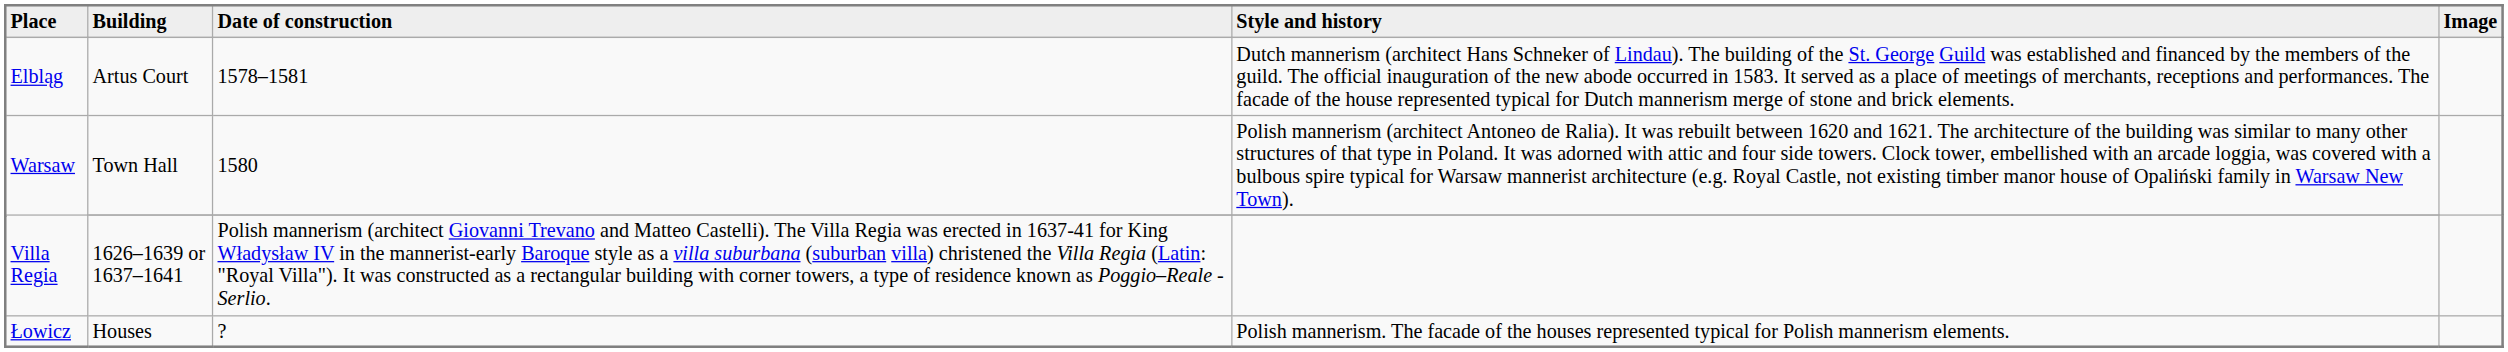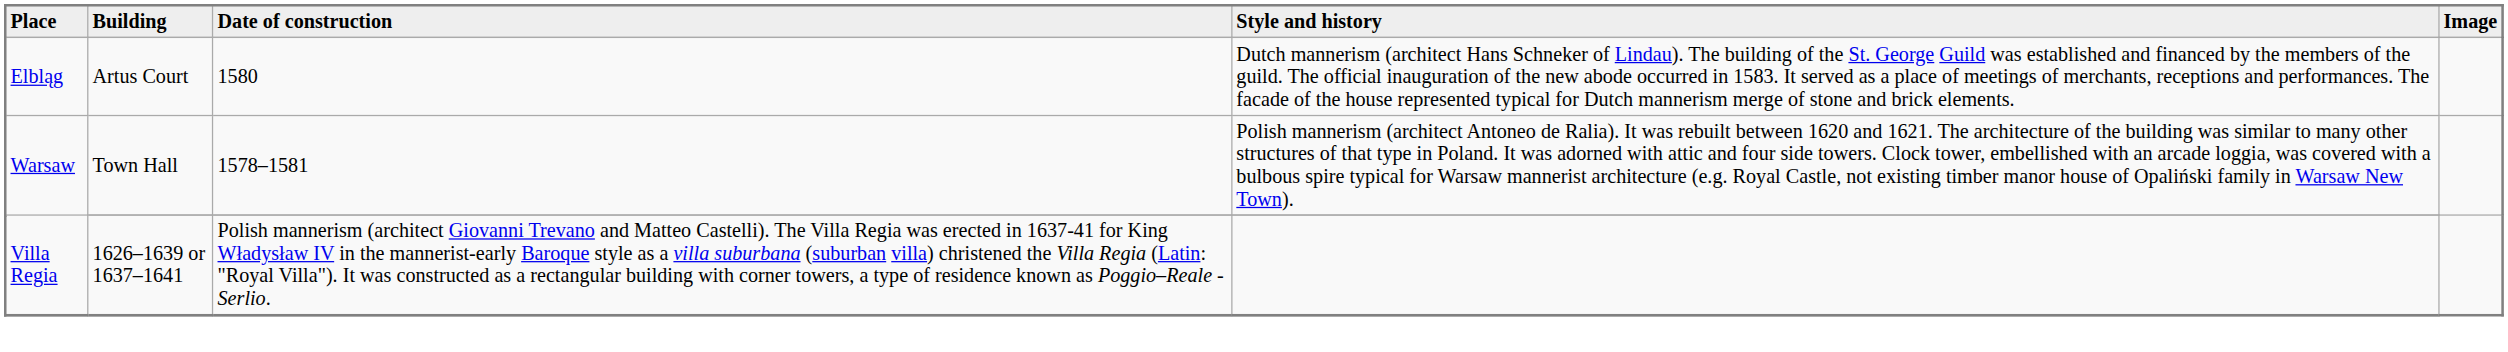Elbląg | Date of construction: 1578–1581 -> 1580
Warsaw / Town Hall | Date of construction: 1580 -> 1578–1581
- row: Łowicz | Houses | ? | Polish mannerism. The facade of the houses represented typical for Polish mannerism elements.
